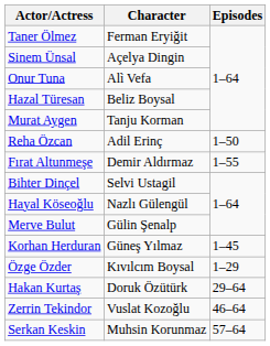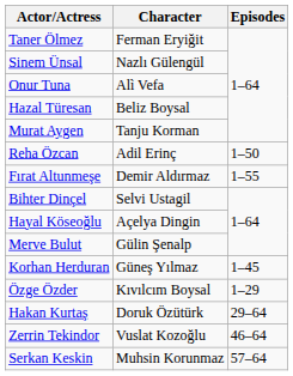Sinem Ünsal | Character: Açelya Dingin -> Nazlı Gülengül
Hayal Köseoğlu | Character: Nazlı Gülengül -> Açelya Dingin
